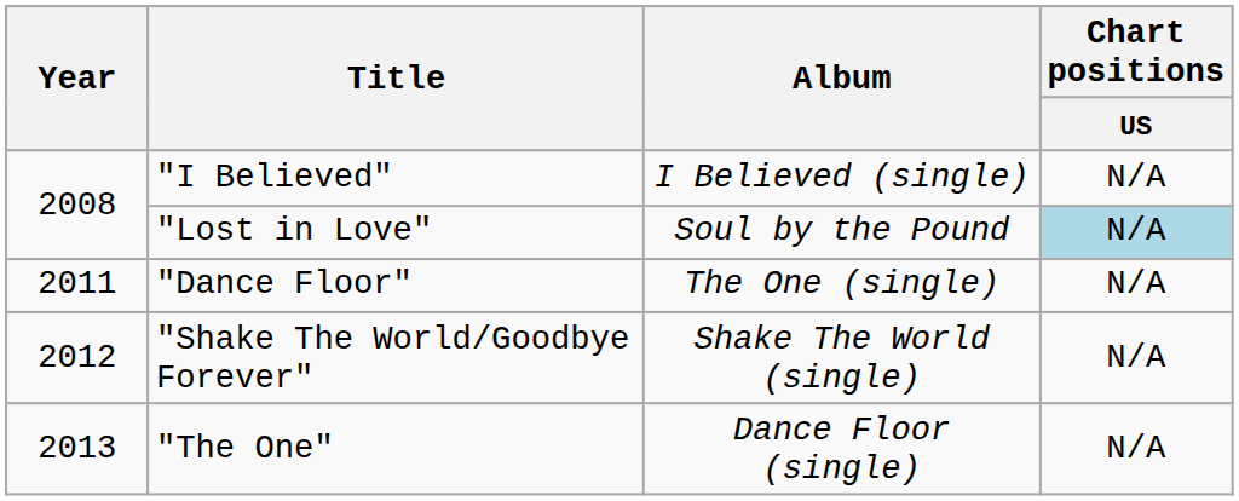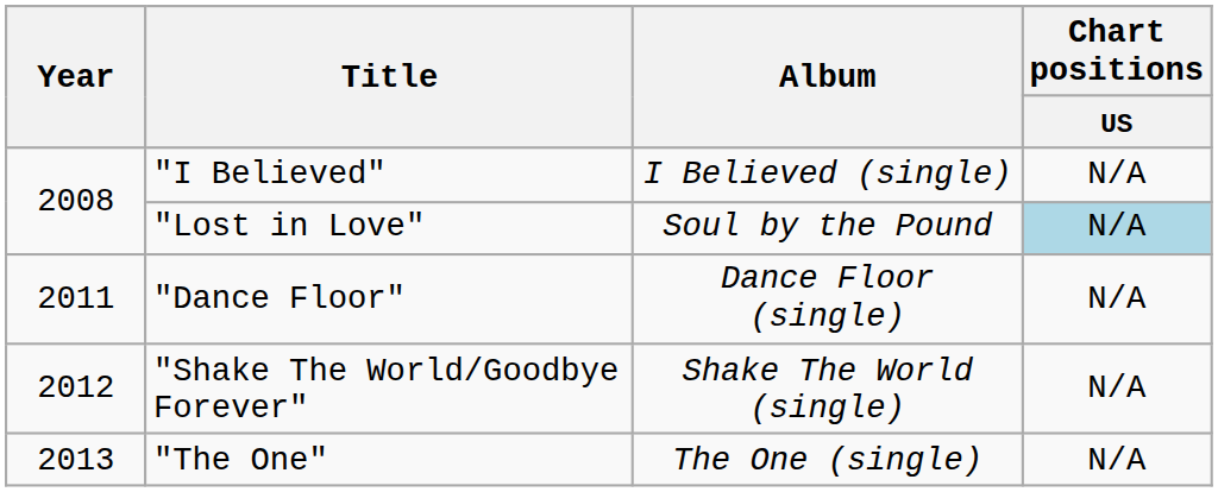"Dance Floor" | Album: The One (single) -> Dance Floor (single)
"The One" | Album: Dance Floor (single) -> The One (single)
